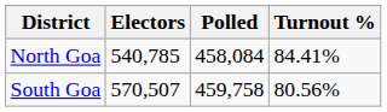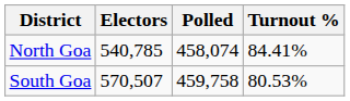North Goa | Polled: 458,084 -> 458,074
South Goa | Turnout %: 80.56% -> 80.53%
